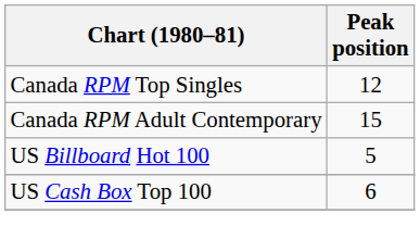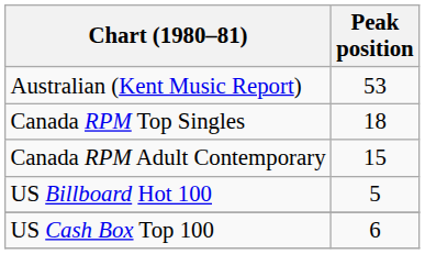+ row: Australian (Kent Music Report) | 53
Canada RPM Top Singles | Peak position: 12 -> 18
